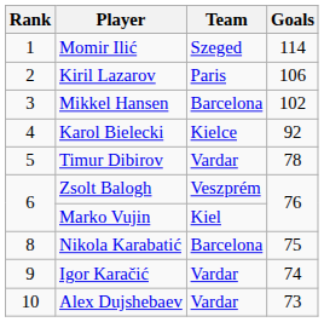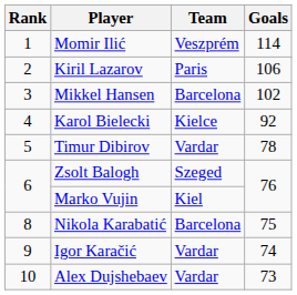Momir Ilić | Team: Szeged -> Veszprém
Zsolt Balogh | Team: Veszprém -> Szeged
